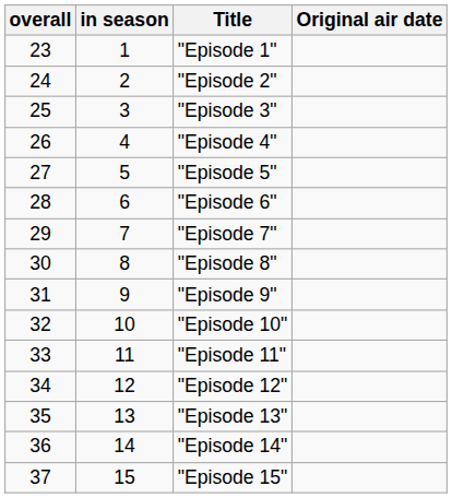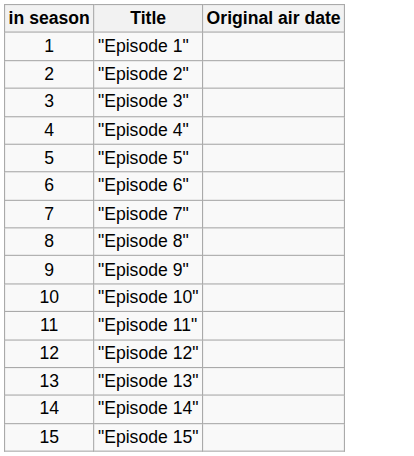- column: overall | 23 | 24 | 25 | 26 | 27 | 28 | 29 | 30 | 31 | 32 | 33 | 34 | 35 | 36 | 37
